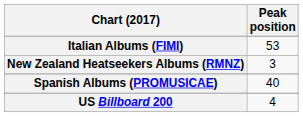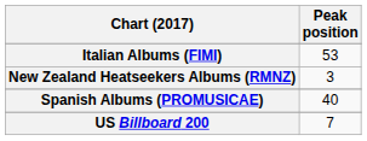US Billboard 200 | Peak position: 4 -> 7
